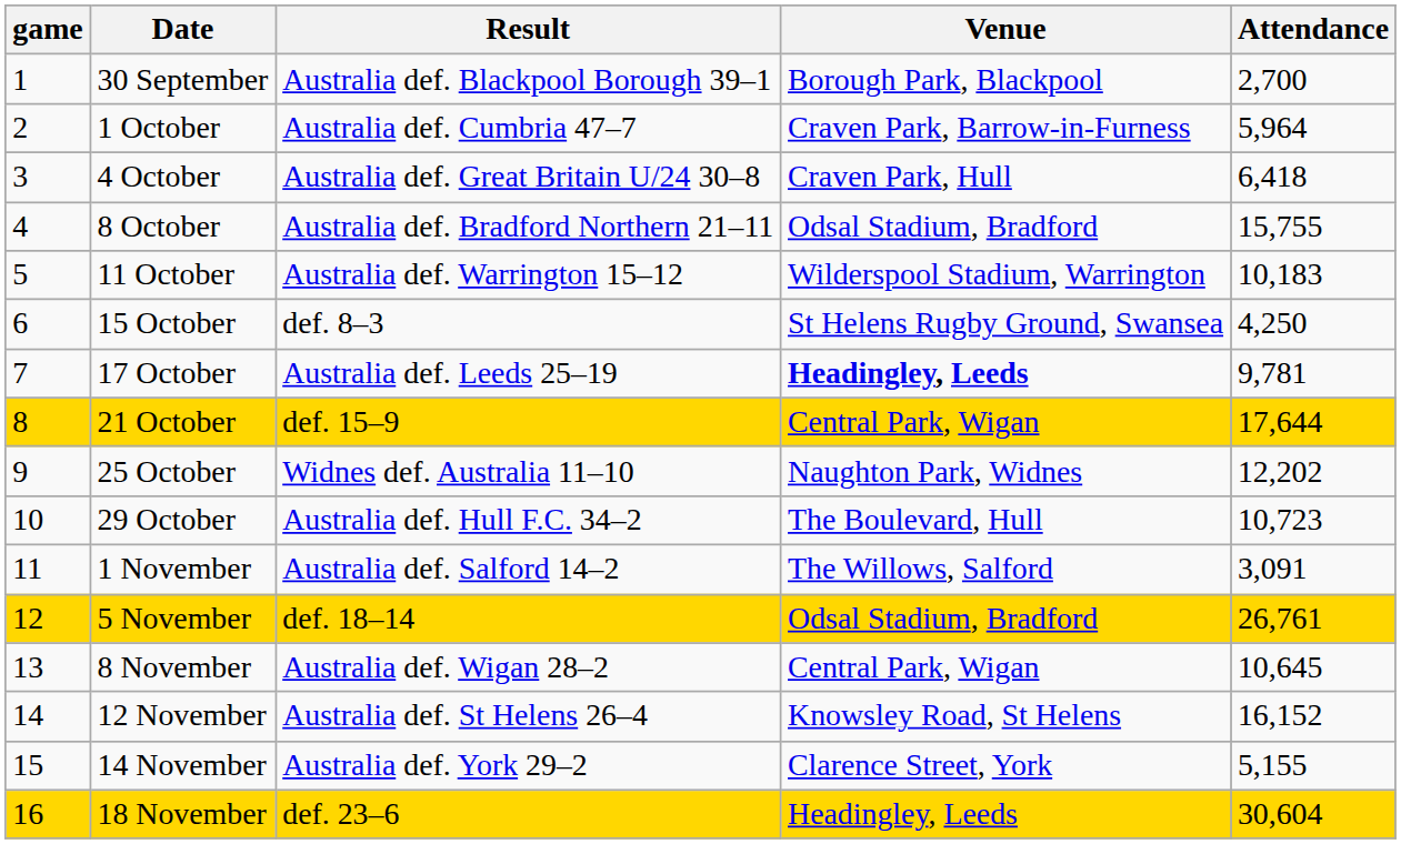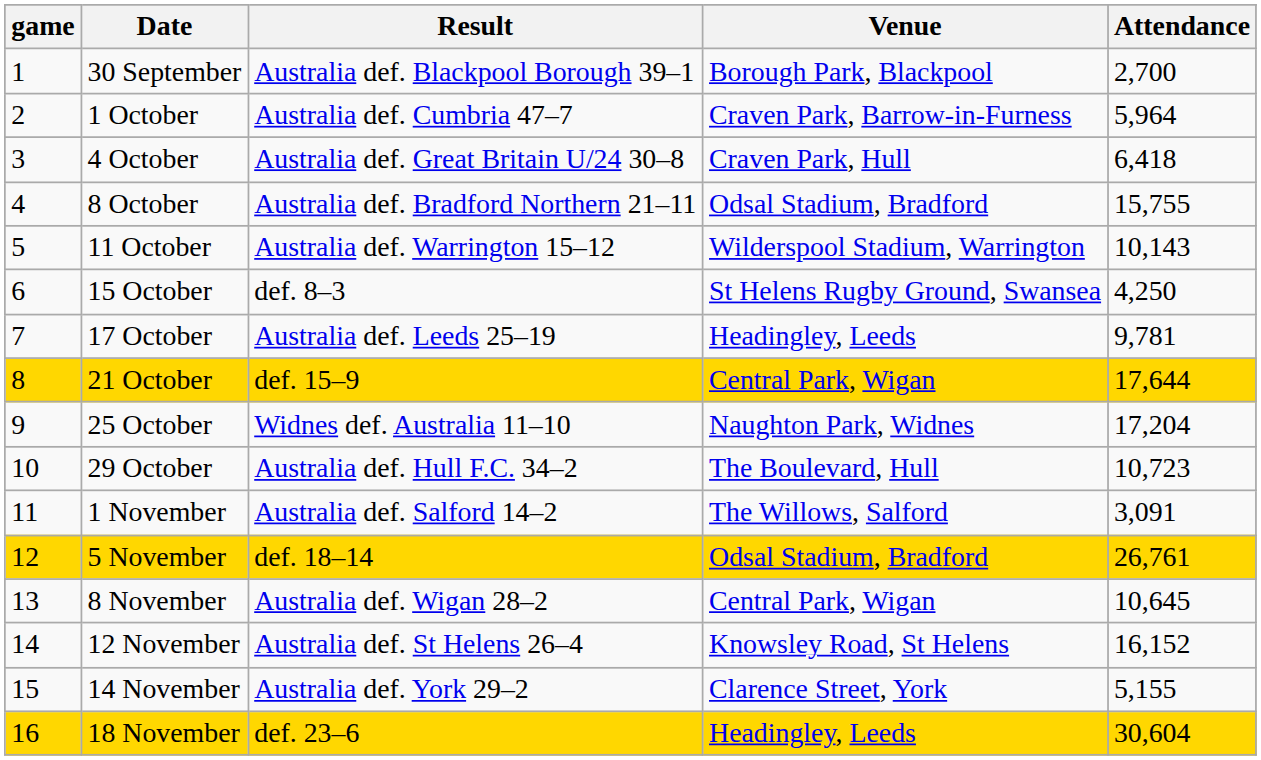11 October | Attendance: 10,183 -> 10,143
17 October | Venue: bold -> normal
25 October | Attendance: 12,202 -> 17,204
